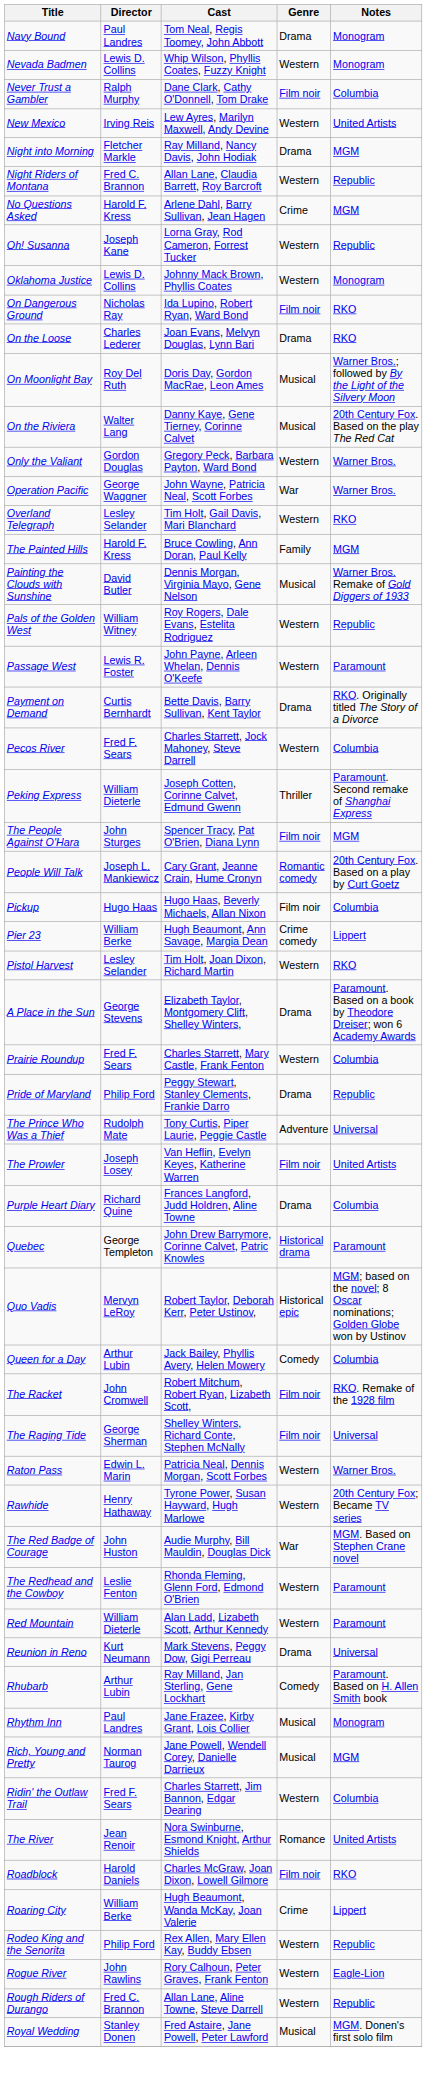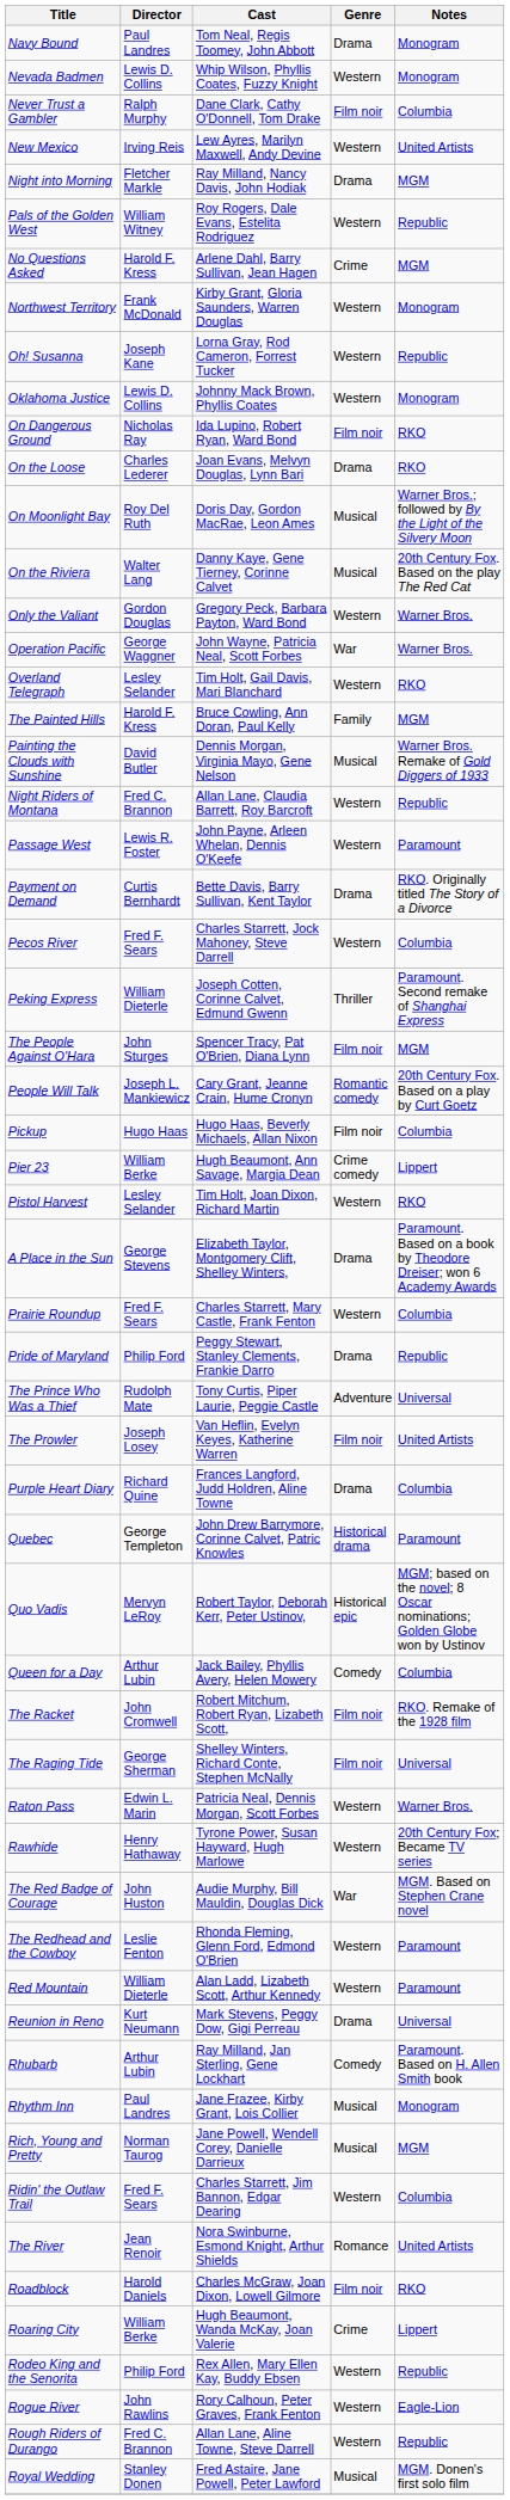rows swapped: Night Riders of Montana <-> Pals of the Golden West
+ row: Northwest Territory | Frank McDonald | Kirby Grant, Gloria Saunders, Warren Douglas | Western | Monogram
